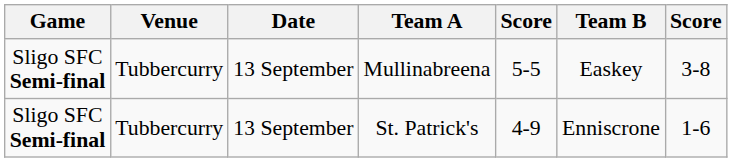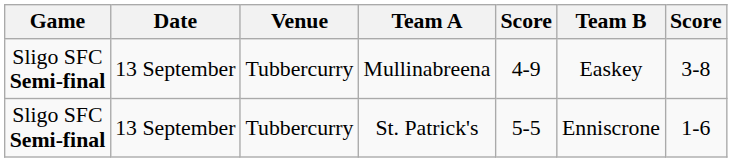columns swapped: Date <-> Venue
Mullinabreena | column 5: 5-5 -> 4-9
St. Patrick's | column 5: 4-9 -> 5-5
